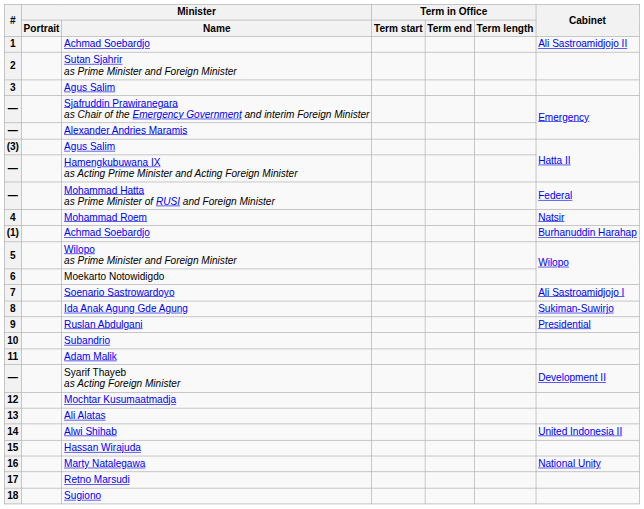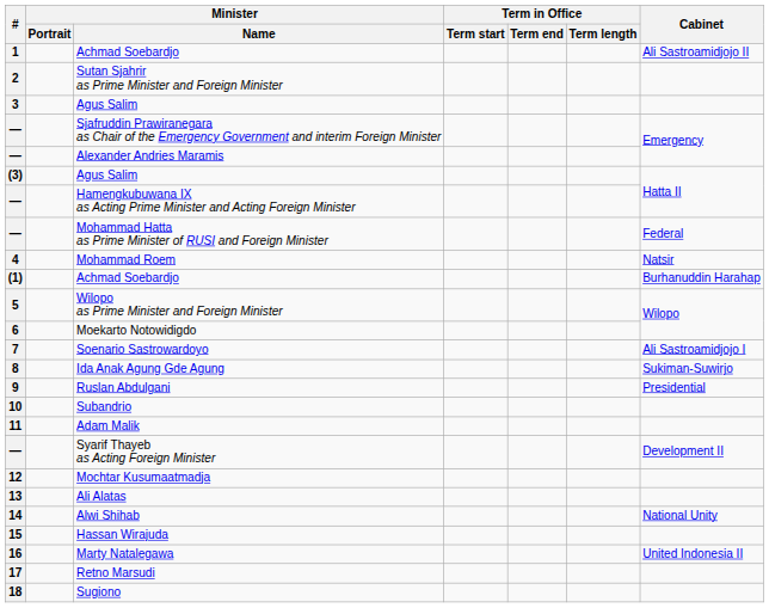Alwi Shihab | Cabinet: United Indonesia II -> National Unity
Marty Natalegawa | Cabinet: National Unity -> United Indonesia II
